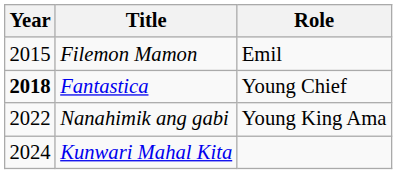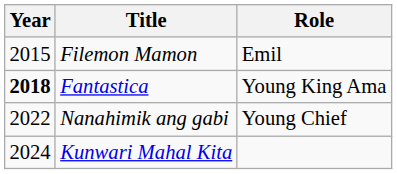Fantastica | Role: Young Chief -> Young King Ama
Nanahimik ang gabi | Role: Young King Ama -> Young Chief
